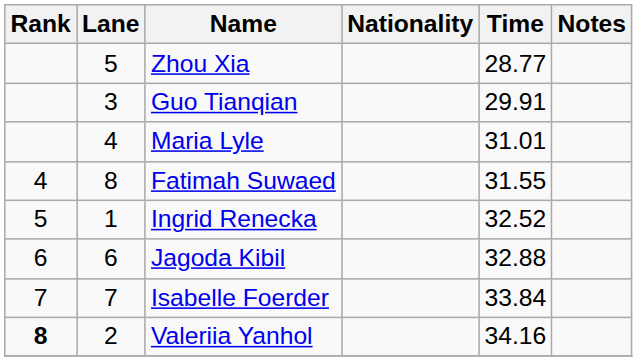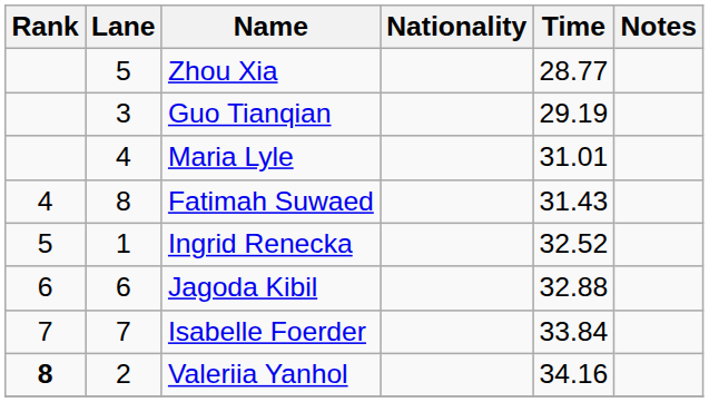Guo Tianqian | Time: 29.91 -> 29.19
Fatimah Suwaed | Time: 31.55 -> 31.43
